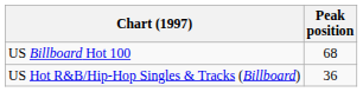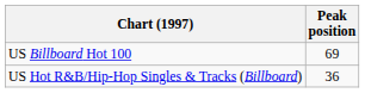US Billboard Hot 100 | Peak position: 68 -> 69
